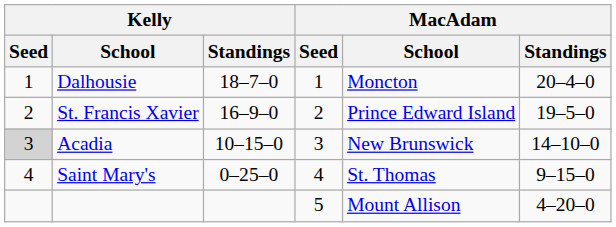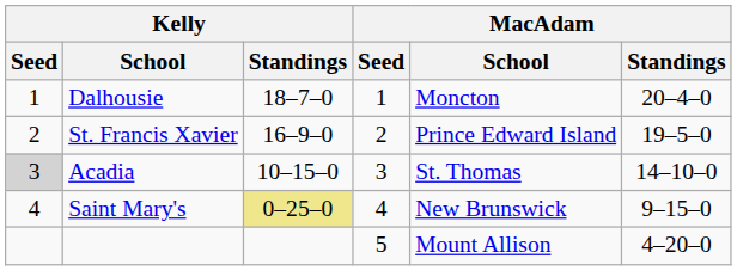Acadia | MacAdam / School: New Brunswick -> St. Thomas
Saint Mary's | Kelly / Standings: no background -> khaki background
Saint Mary's | MacAdam / School: St. Thomas -> New Brunswick
